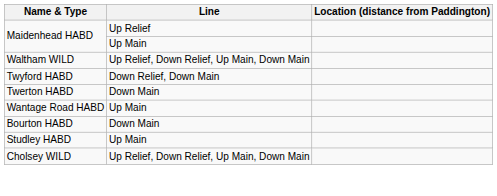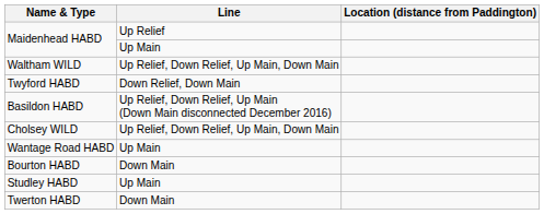+ row: Basildon HABD | Up Relief, Down Relief, Up Main (Down Main disconnected December 2016)
rows swapped: Cholsey WILD <-> Twerton HABD
